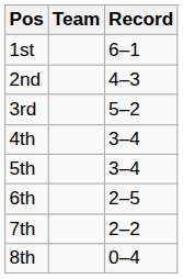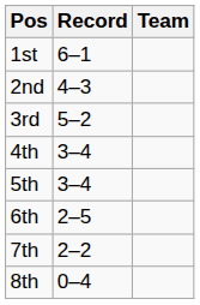columns swapped: Team <-> Record
